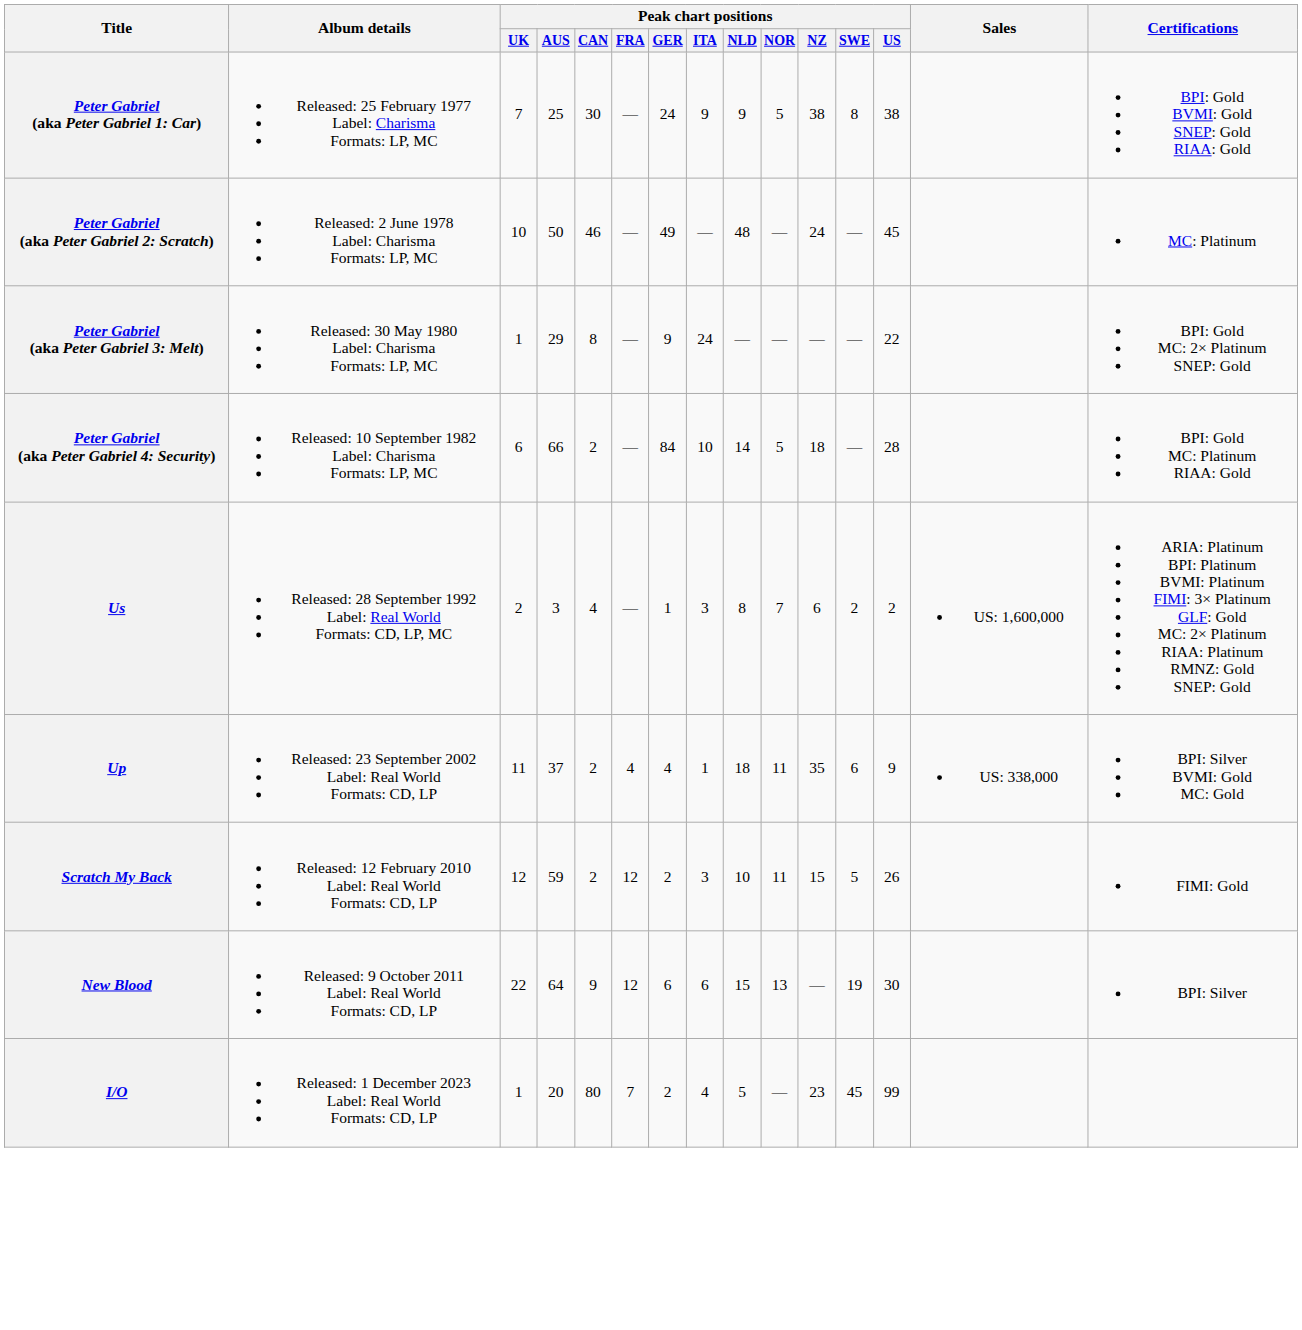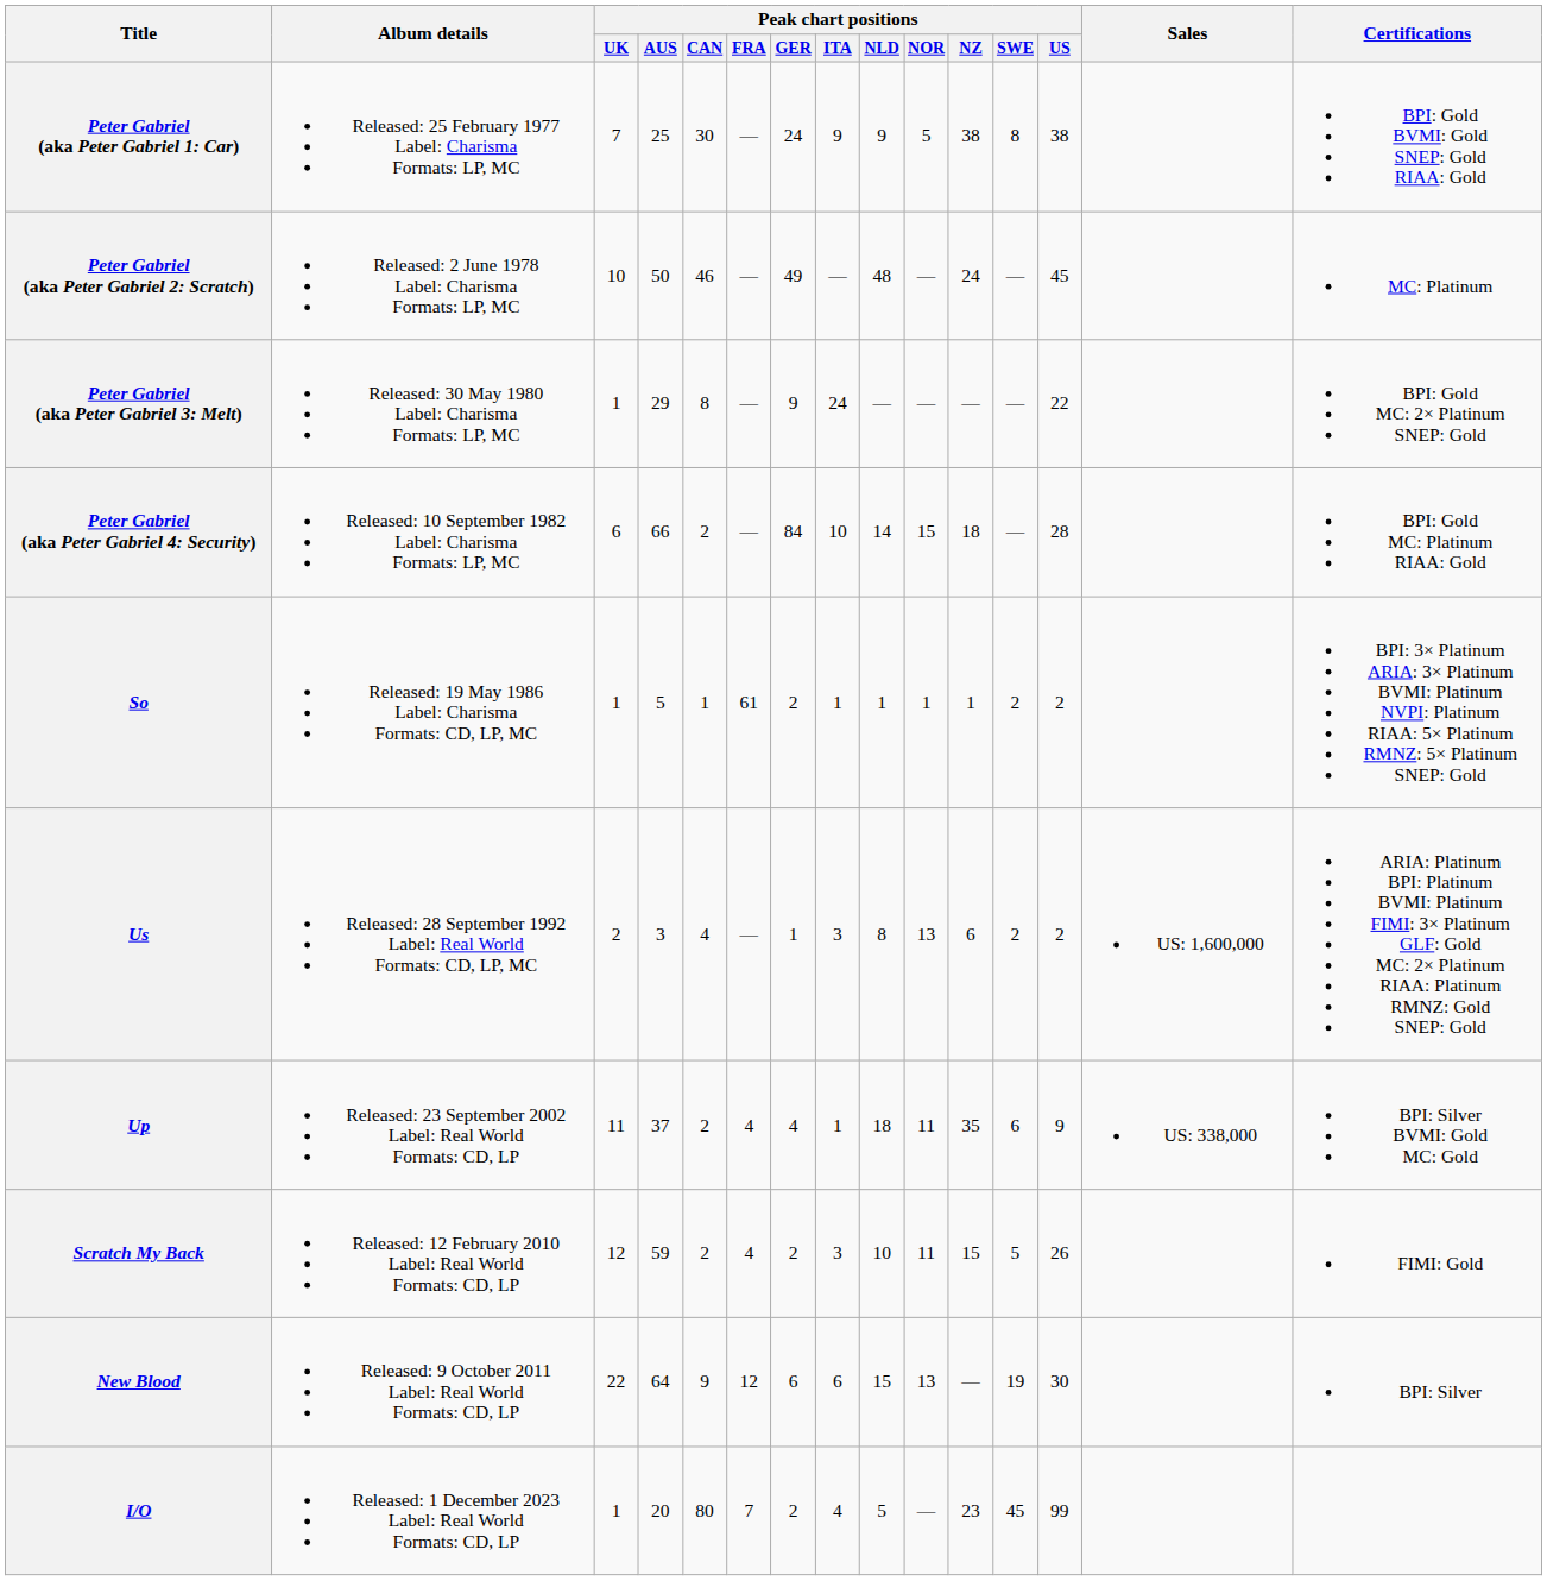Peter Gabriel (aka Peter Gabriel 4: Security) | Peak chart positions / NOR: 5 -> 15
+ row: So | Released: 19 May 1986 Label: Charisma Formats: CD, LP, MC | 1 | 5 | 1 | 61 | 2 | 1 | 1 | 1 | 1 | 2 | 2 | BPI: 3× Platinum ARIA: 3× Platinum BVMI: Platinum NVPI: Platinum RIAA: 5× Platinum RMNZ: 5× Platinum SNEP: Gold
Us | Peak chart positions / NOR: 7 -> 13
Scratch My Back | Peak chart positions / FRA: 12 -> 4
